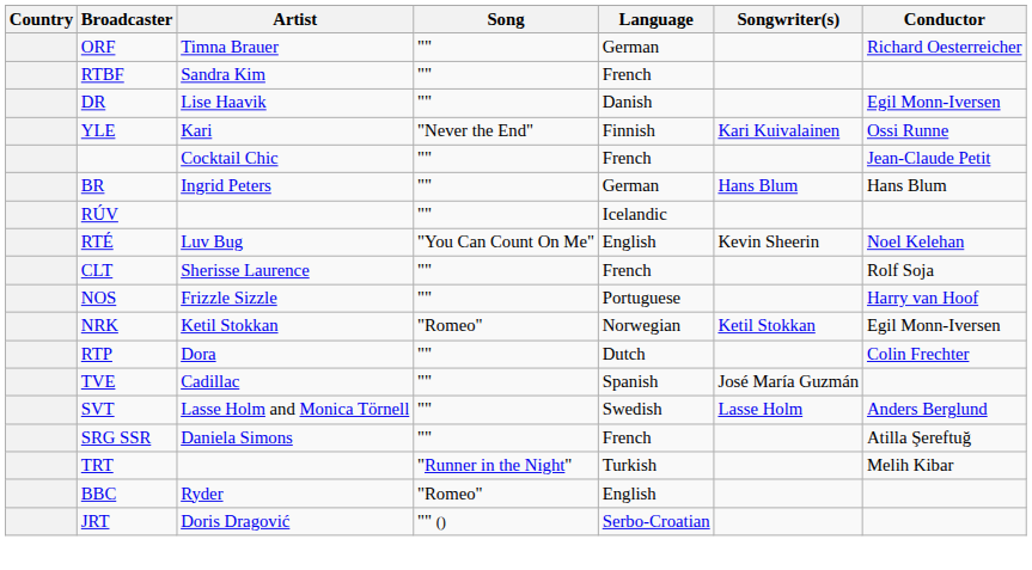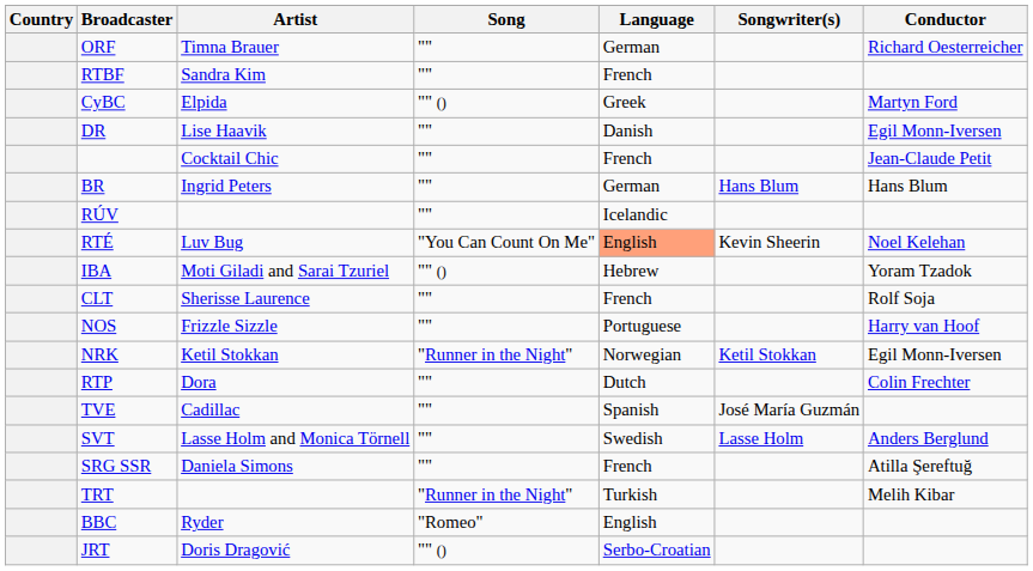+ row: CyBC | Elpida | "" () | Greek | Martyn Ford
- row: YLE | Kari | "Never the End" | Finnish | Kari Kuivalainen | Ossi Runne
RTÉ | Language: no background -> lightsalmon background
+ row: IBA | Moti Giladi and Sarai Tzuriel | "" () | Hebrew | Yoram Tzadok
NRK | Song: "Romeo" -> "Runner in the Night"
